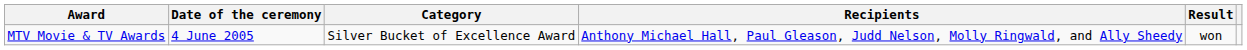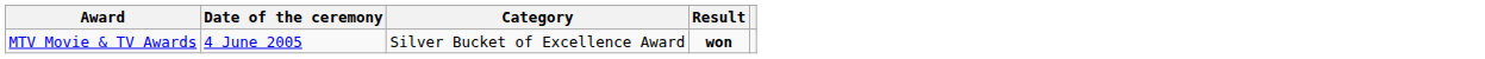- column: Recipients | Anthony Michael Hall, Paul Gleason, Judd Nelson, Molly Ringwald, and Ally Sheedy
MTV Movie & TV Awards | Result: normal -> bold
